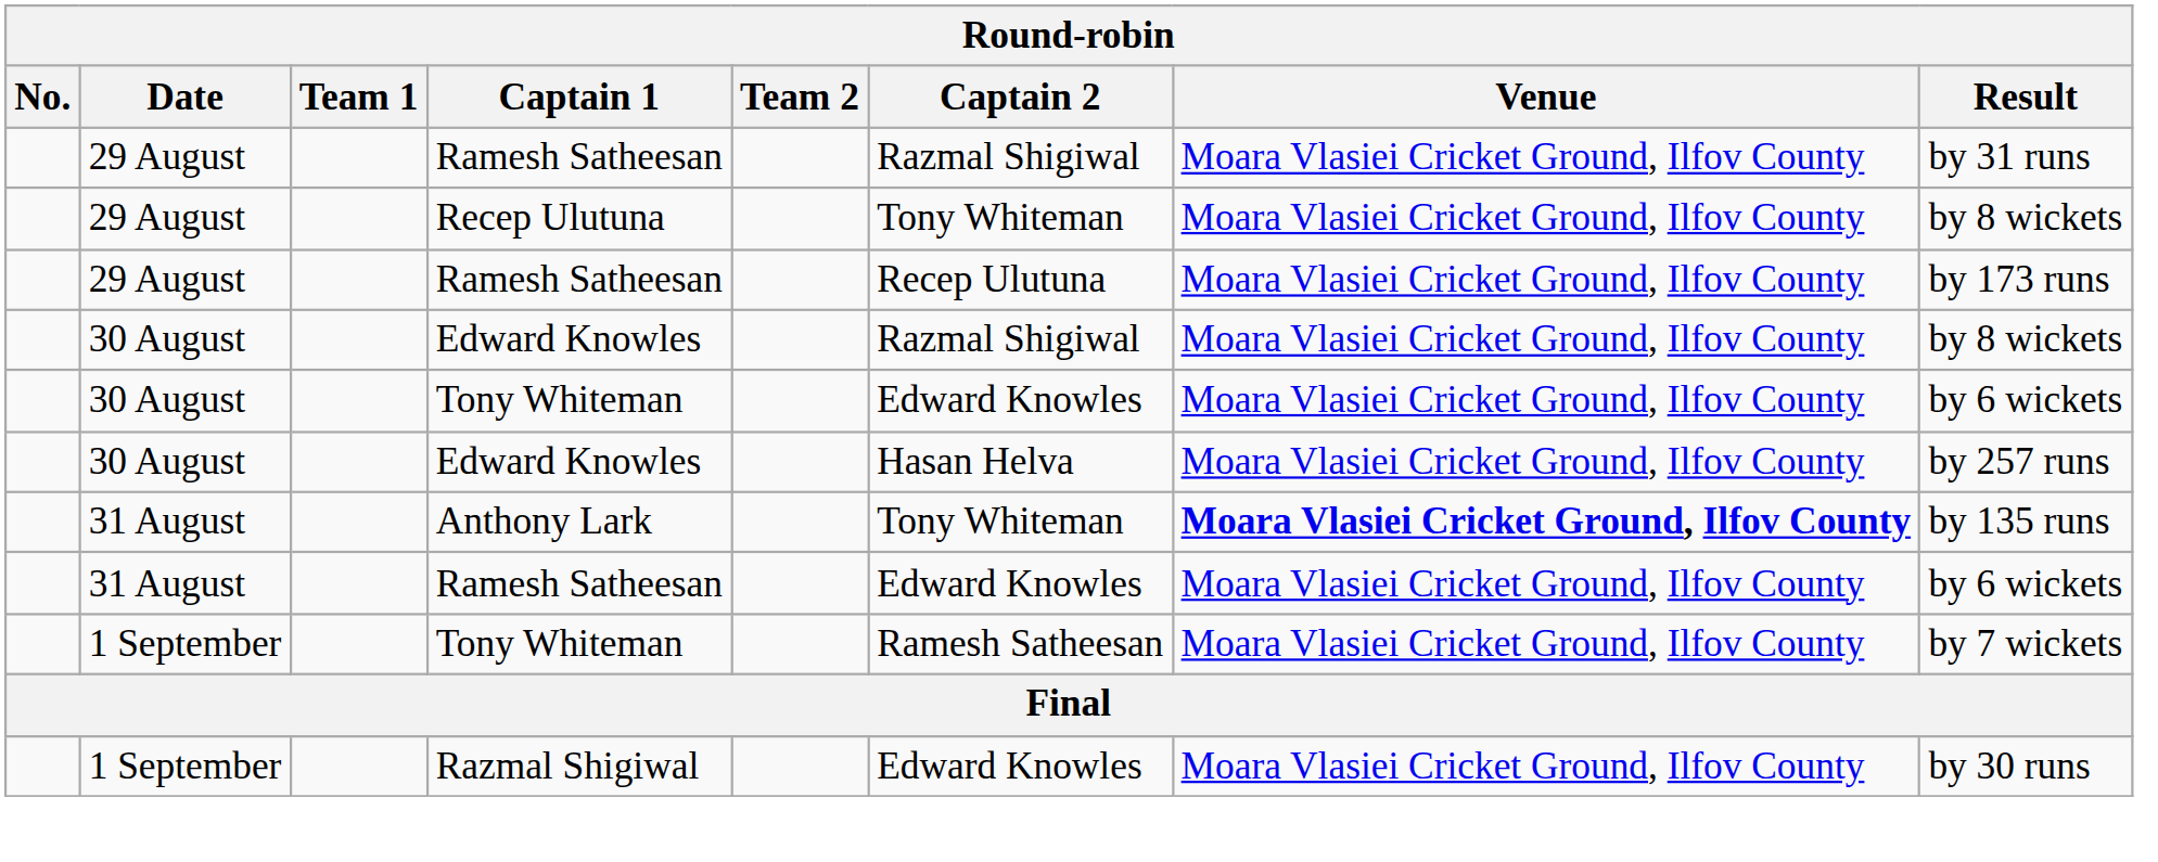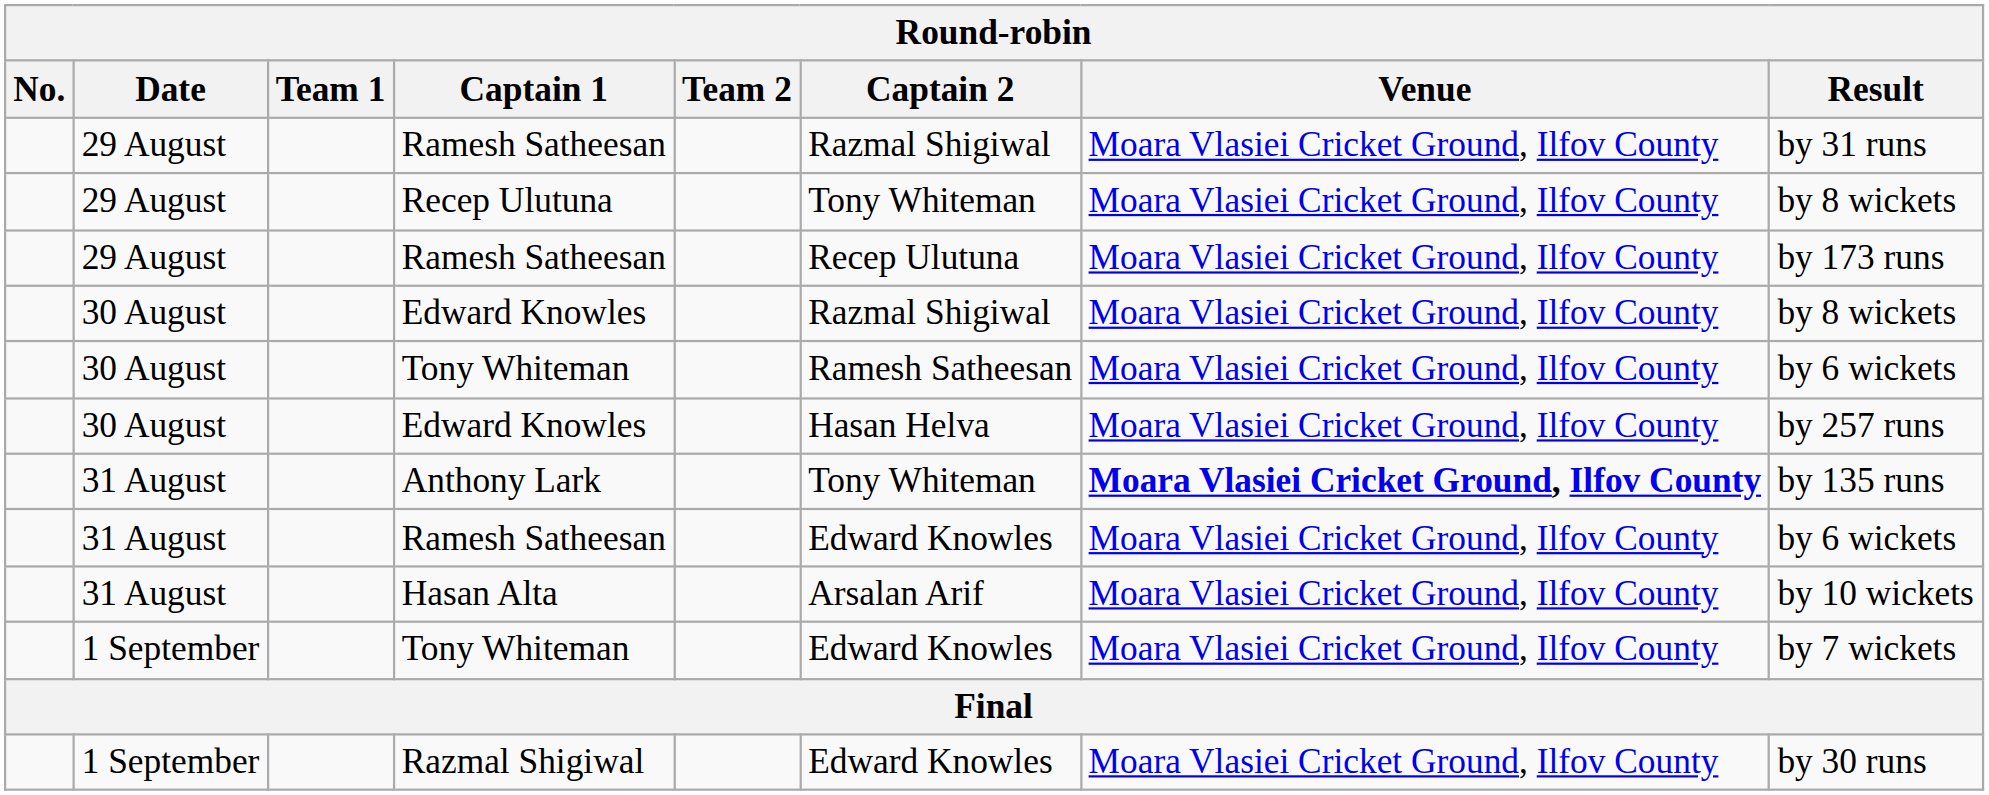30 August / Tony Whiteman | Captain 2: Edward Knowles -> Ramesh Satheesan
+ row: 31 August | Hasan Alta | Arsalan Arif | Moara Vlasiei Cricket Ground, Ilfov County | by 10 wickets
1 September / Tony Whiteman | Captain 2: Ramesh Satheesan -> Edward Knowles
